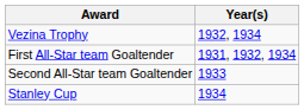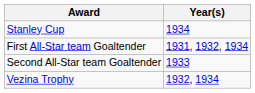rows swapped: Vezina Trophy <-> Stanley Cup
